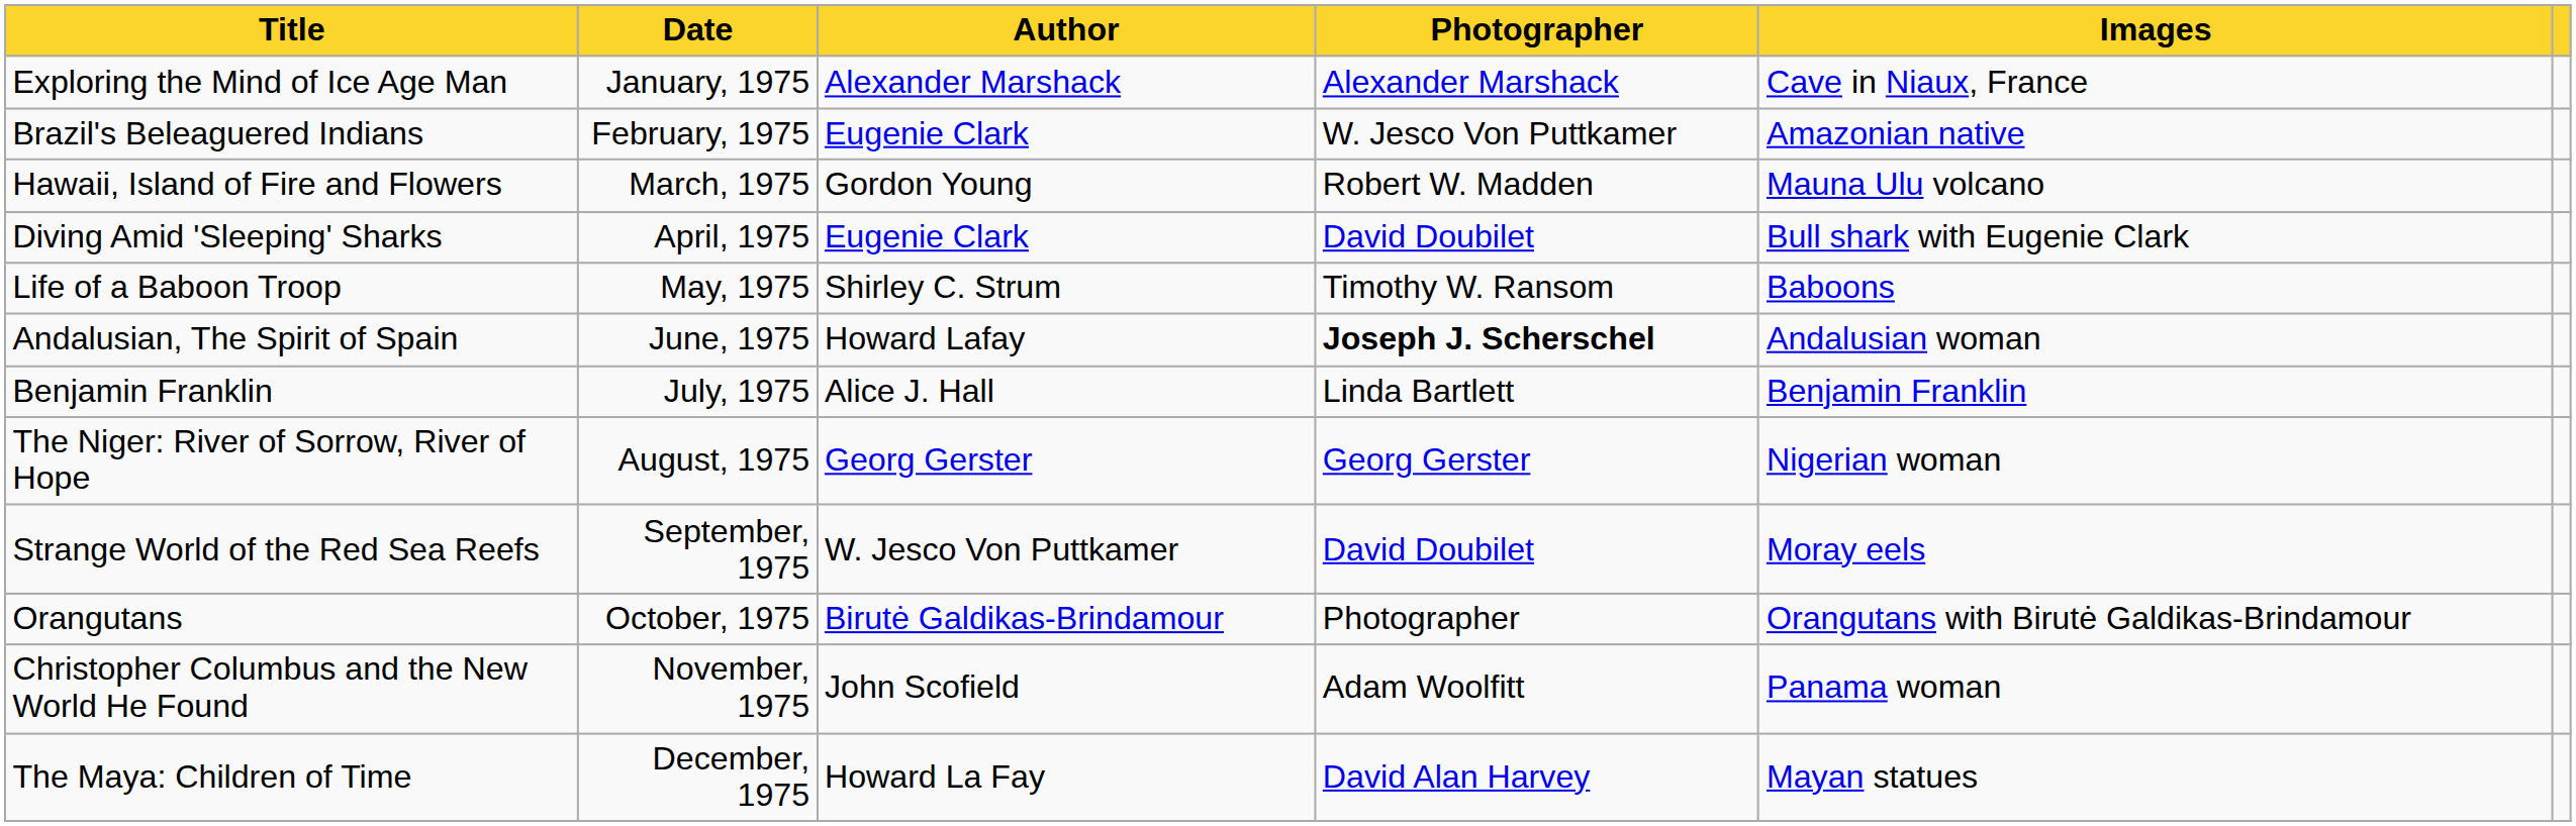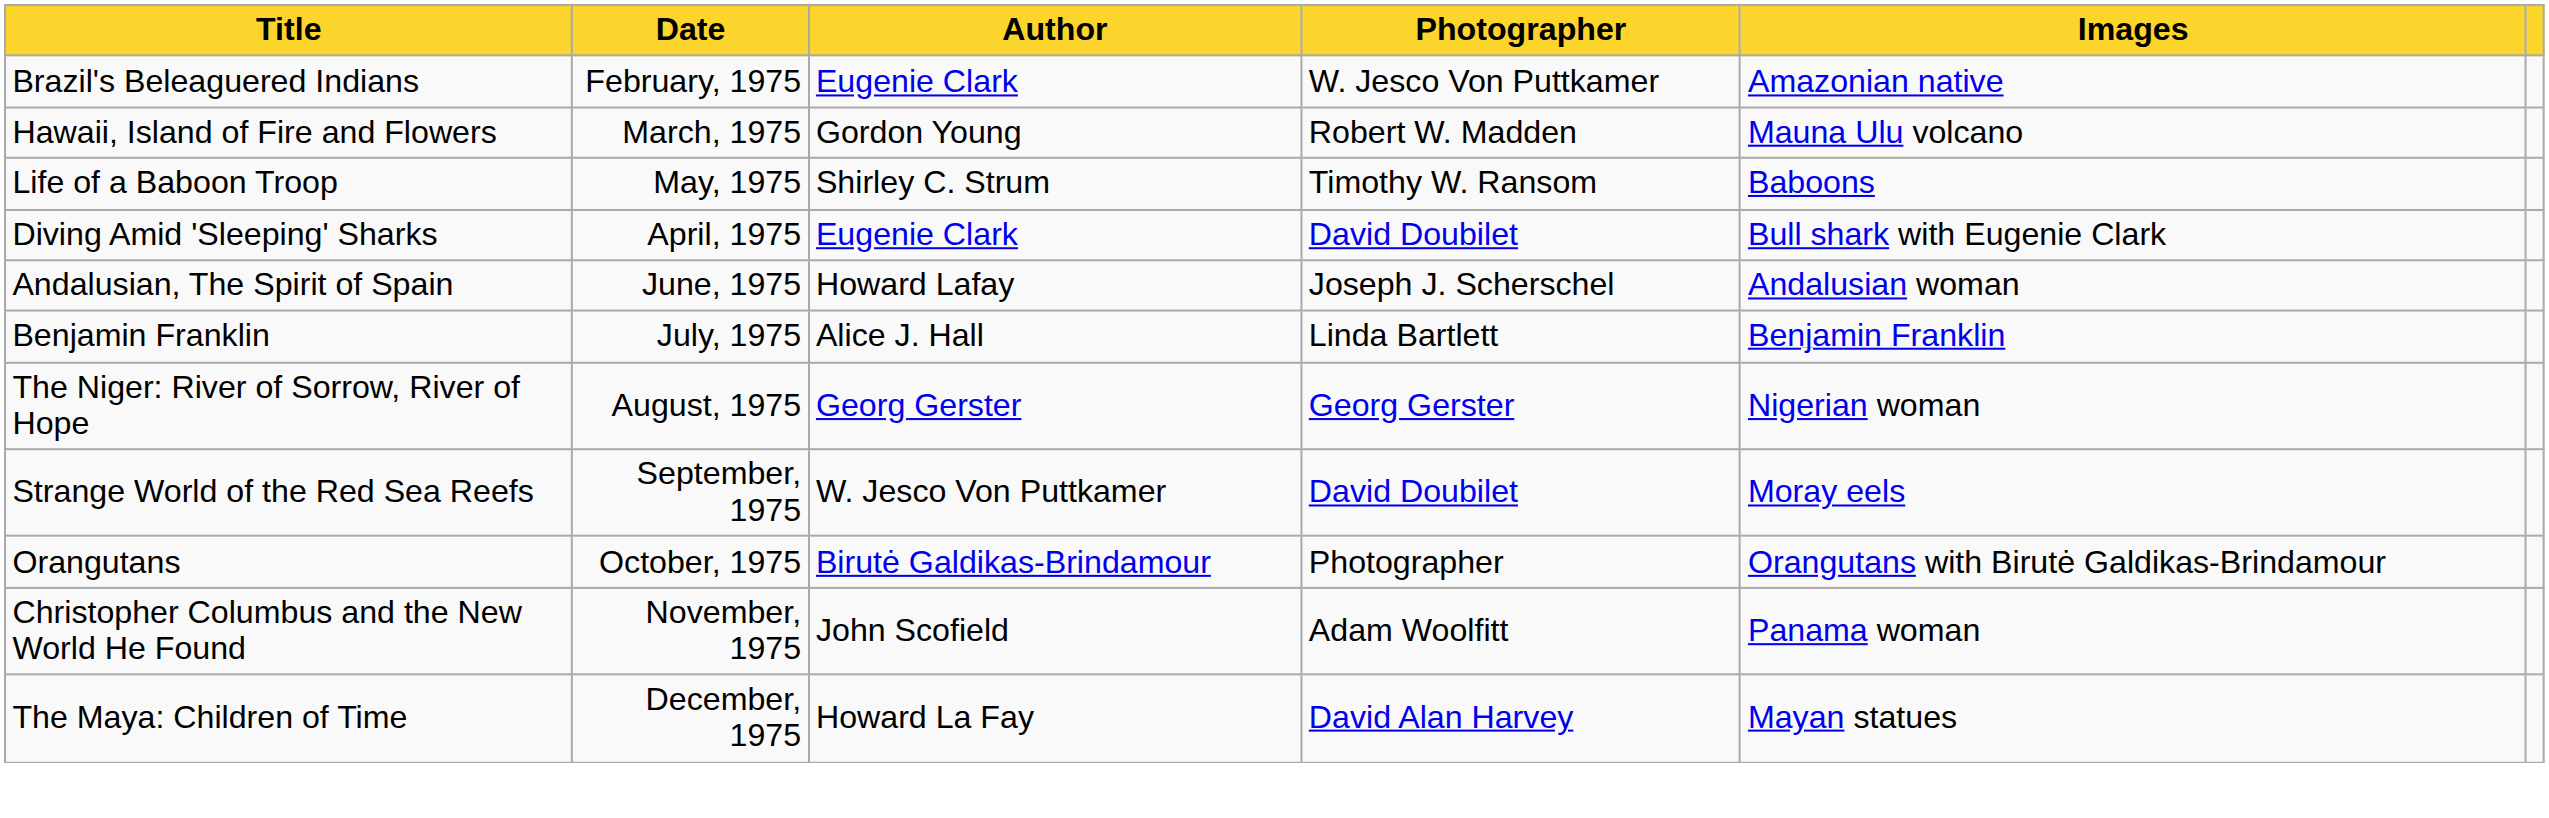- row: Exploring the Mind of Ice Age Man | January, 1975 | Alexander Marshack | Alexander Marshack | Cave in Niaux, France
rows swapped: Diving Amid 'Sleeping' Sharks <-> Life of a Baboon Troop
Andalusian, The Spirit of Spain | Photographer: bold -> normal
